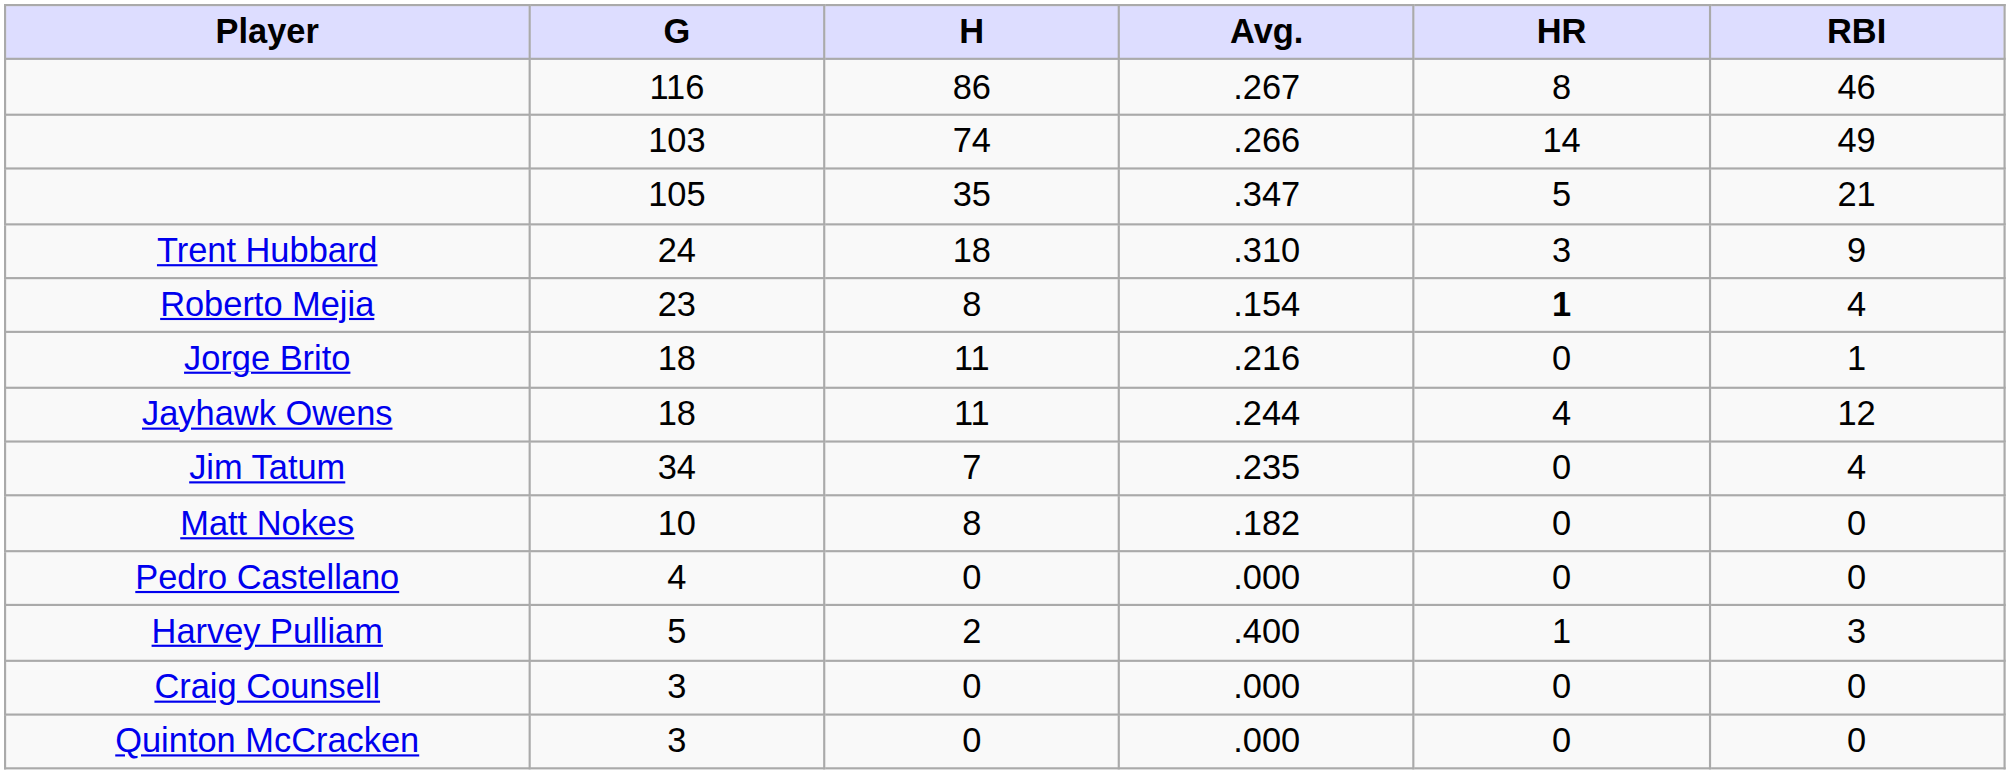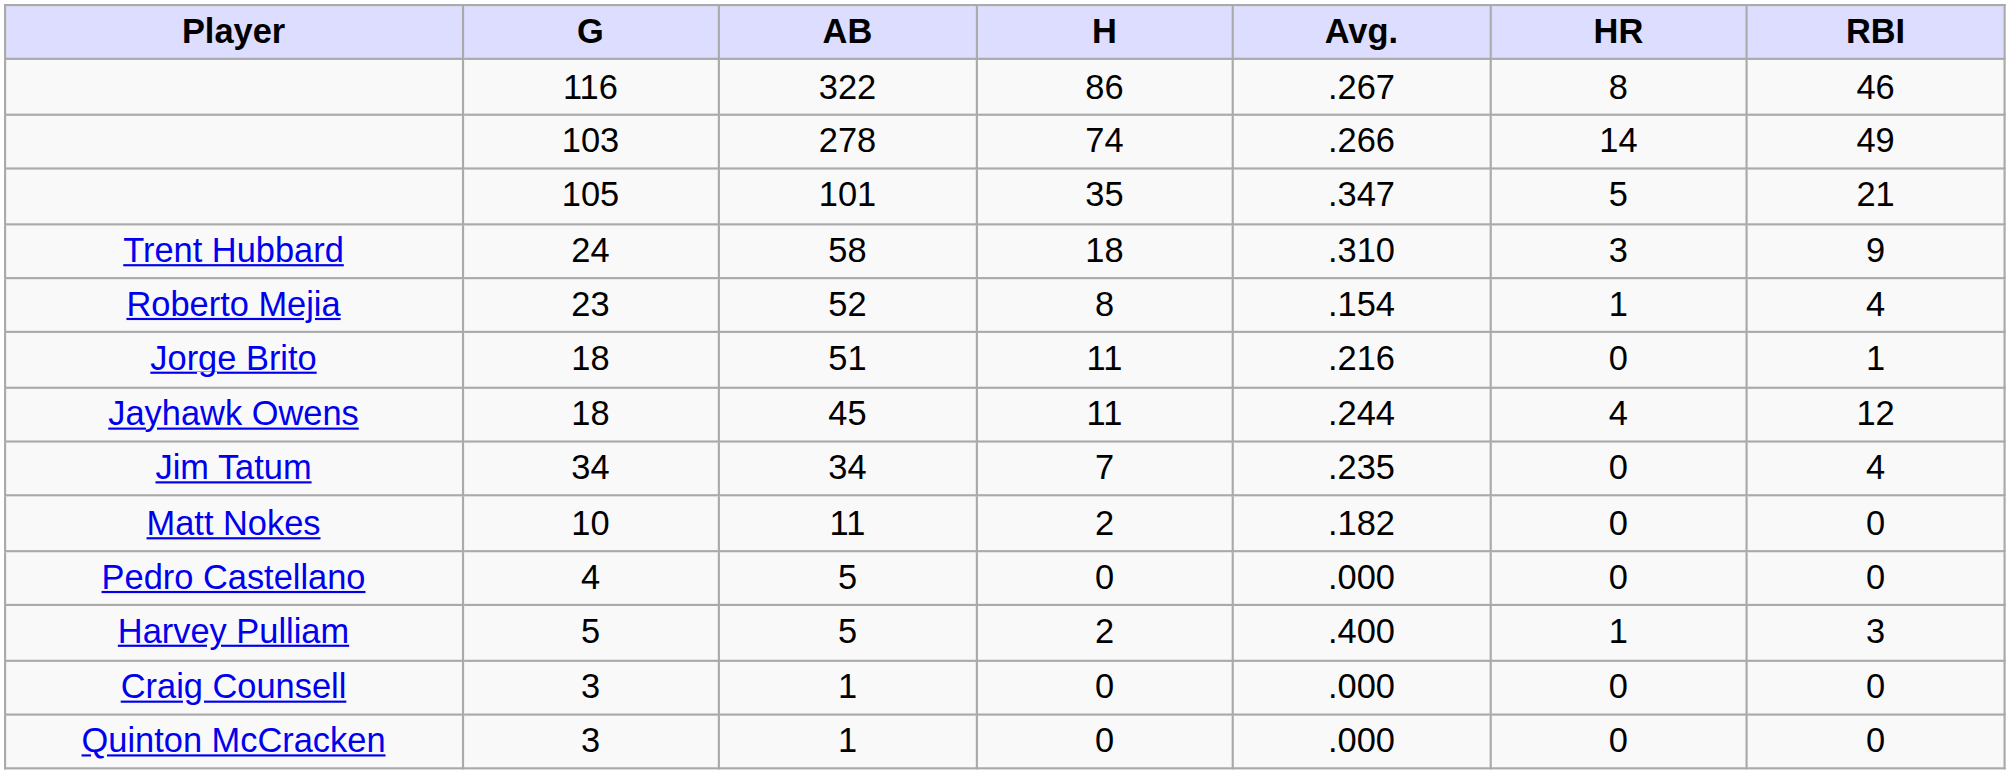+ column: AB | 322 | 278 | 101 | 58 | 52 | 51 | 45 | 34 | 11 | 5 | 5 | 1 | 1
Roberto Mejia | HR: bold -> normal
Matt Nokes | H: 8 -> 2
